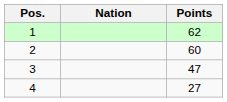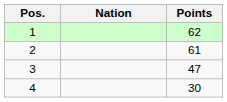2 | Points: 60 -> 61
4 | Points: 27 -> 30
